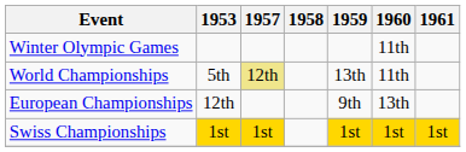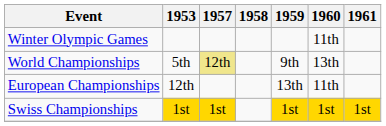World Championships | 1959: 13th -> 9th
World Championships | 1960: 11th -> 13th
European Championships | 1959: 9th -> 13th
European Championships | 1960: 13th -> 11th
